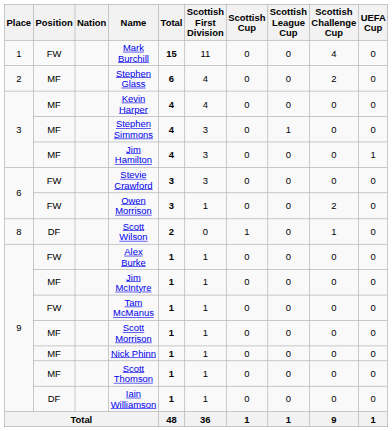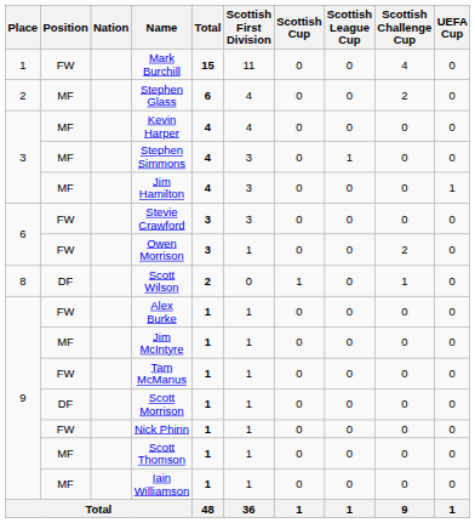Scott Morrison | Position: MF -> DF
Nick Phinn | Position: MF -> FW
Iain Williamson | Position: DF -> MF
